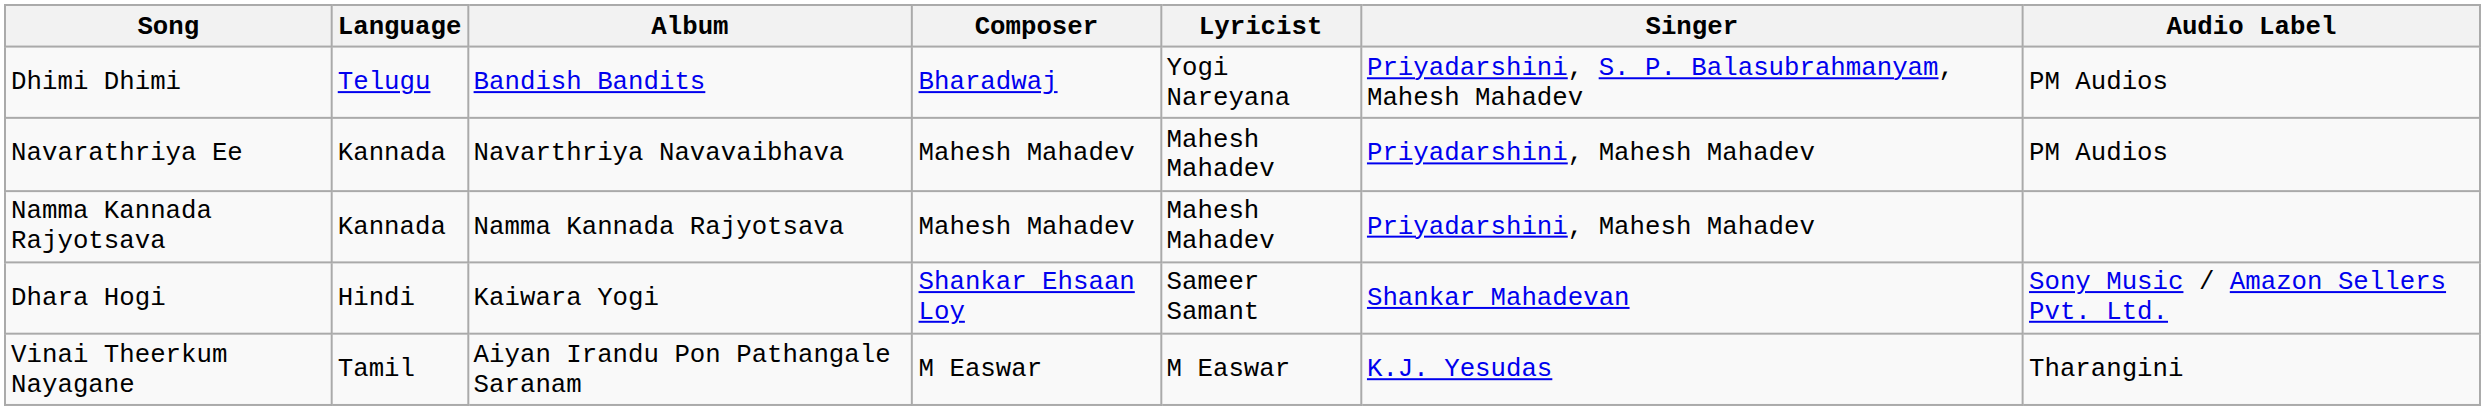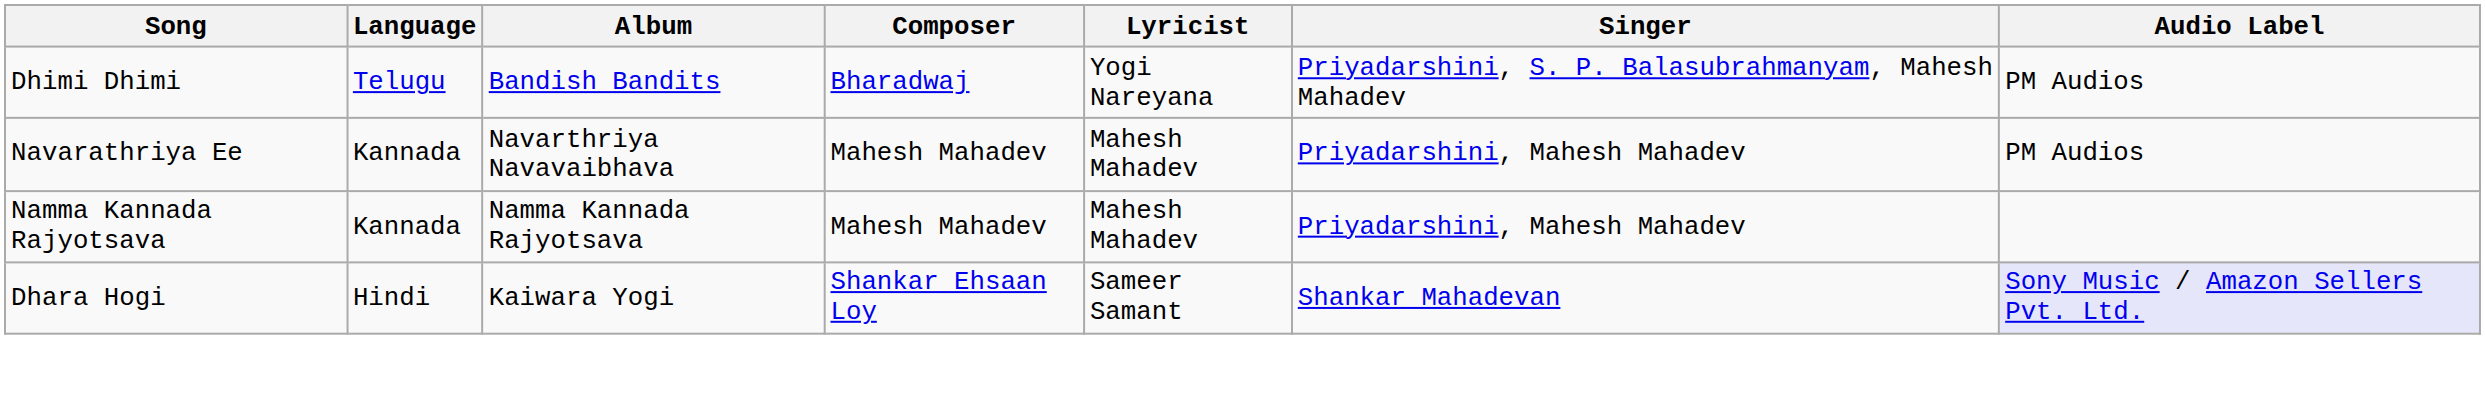Dhara Hogi | Audio Label: no background -> lavender background
- row: Vinai Theerkum Nayagane | Tamil | Aiyan Irandu Pon Pathangale Saranam | M Easwar | M Easwar | K.J. Yesudas | Tharangini
